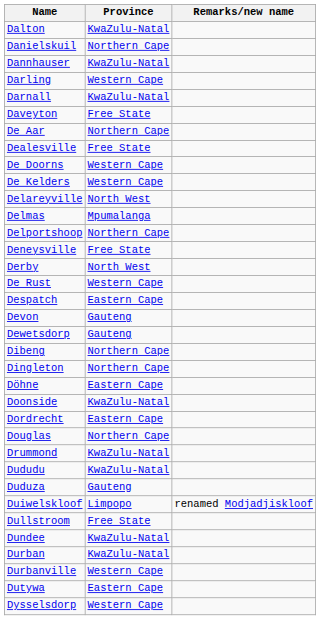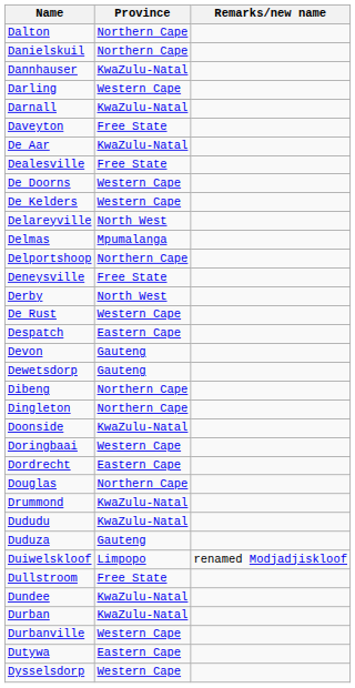Dalton | Province: KwaZulu-Natal -> Northern Cape
De Aar | Province: Northern Cape -> KwaZulu-Natal
- row: Döhne | Eastern Cape
+ row: Doringbaai | Western Cape
